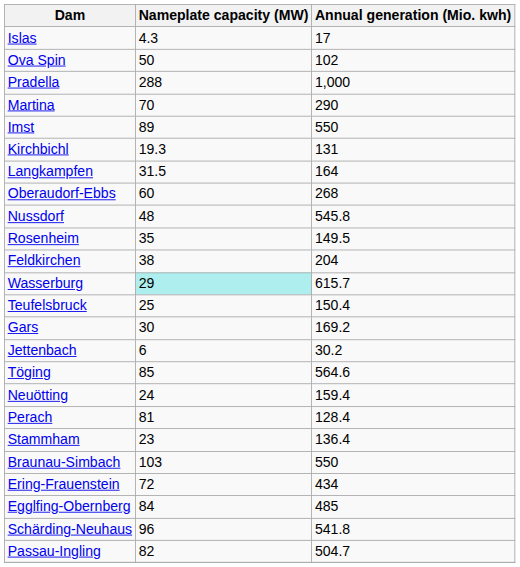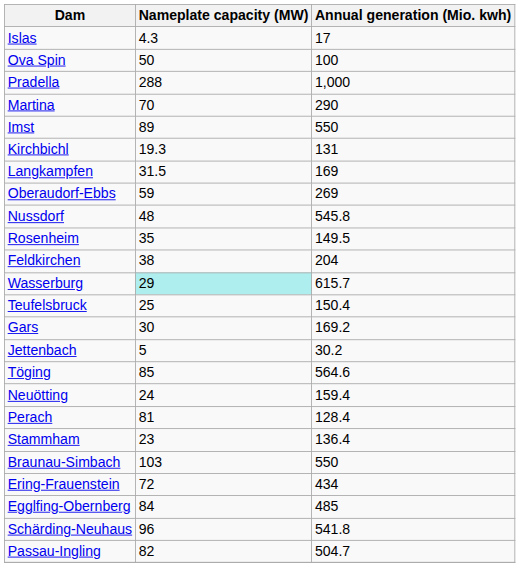Ova Spin | Annual generation (Mio. kwh): 102 -> 100
Langkampfen | Annual generation (Mio. kwh): 164 -> 169
Oberaudorf-Ebbs | Nameplate capacity (MW): 60 -> 59
Oberaudorf-Ebbs | Annual generation (Mio. kwh): 268 -> 269
Jettenbach | Nameplate capacity (MW): 6 -> 5
